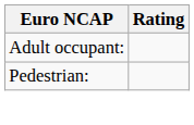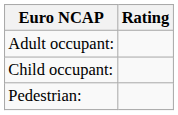+ row: Child occupant:
